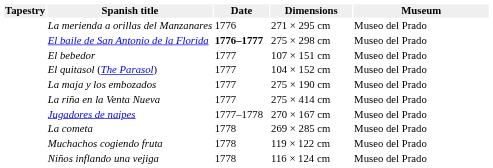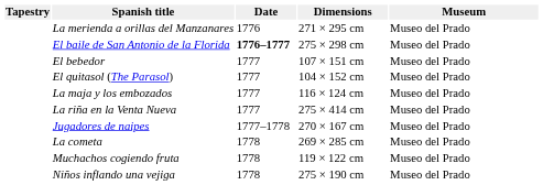La maja y los embozados | Dimensions: 275 × 190 cm -> 116 × 124 cm
Niños inflando una vejiga | Dimensions: 116 × 124 cm -> 275 × 190 cm
